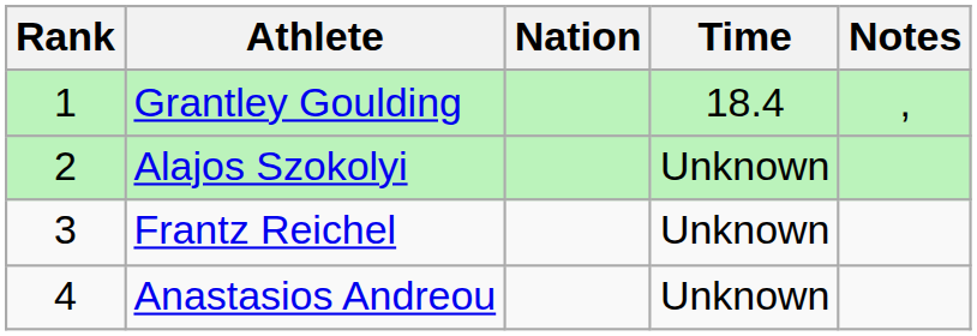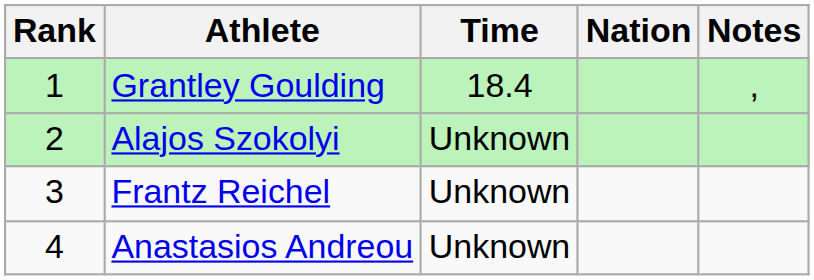columns swapped: Nation <-> Time
